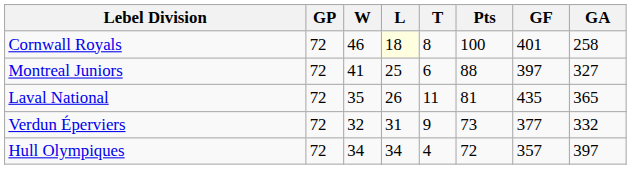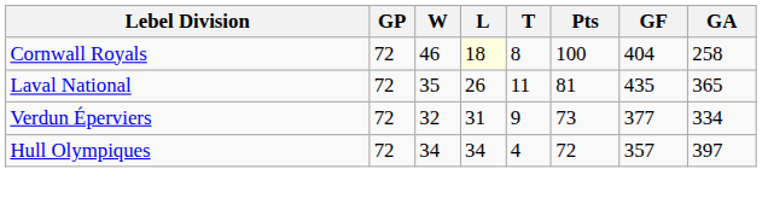Cornwall Royals | GF: 401 -> 404
- row: Montreal Juniors | 72 | 41 | 25 | 6 | 88 | 397 | 327
Verdun Éperviers | GA: 332 -> 334
